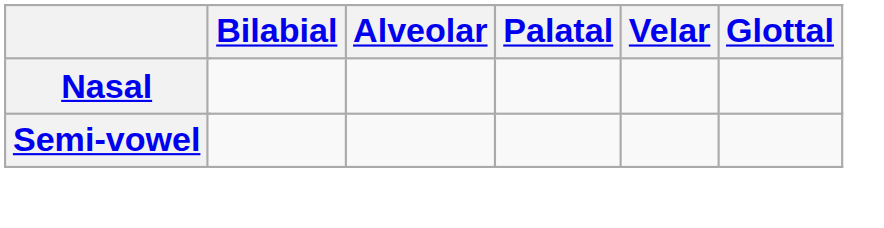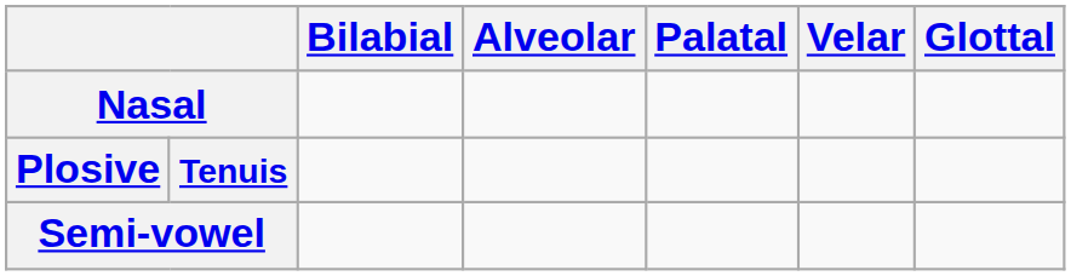+ row: Plosive | Tenuis
